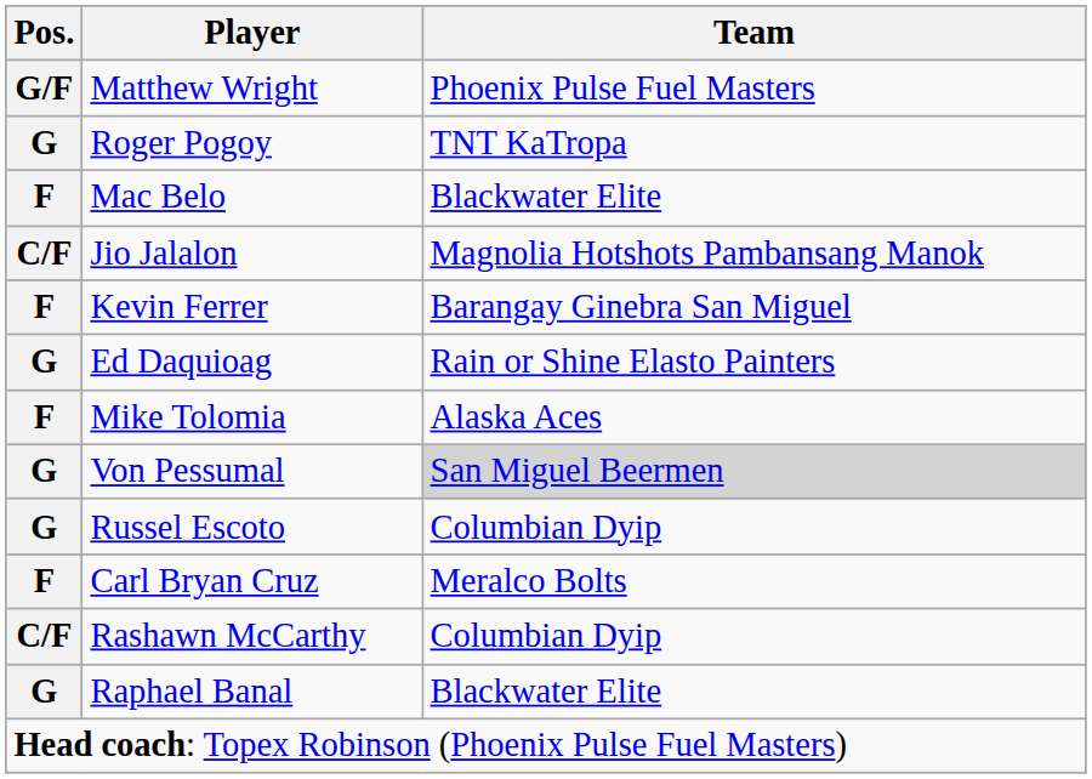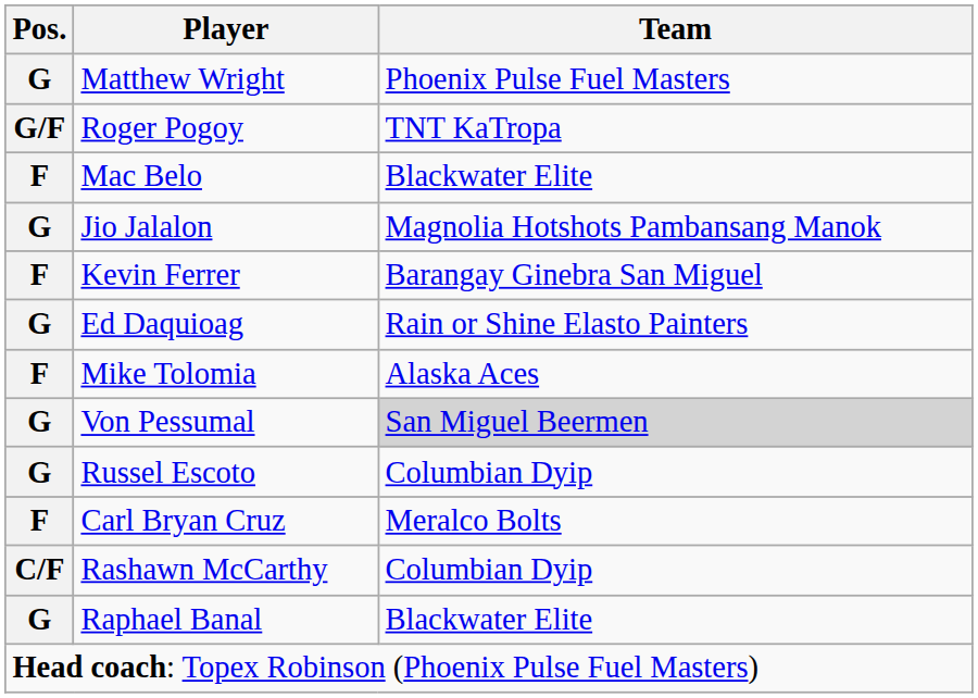Matthew Wright | Pos.: G/F -> G
Roger Pogoy | Pos.: G -> G/F
Jio Jalalon | Pos.: C/F -> G
